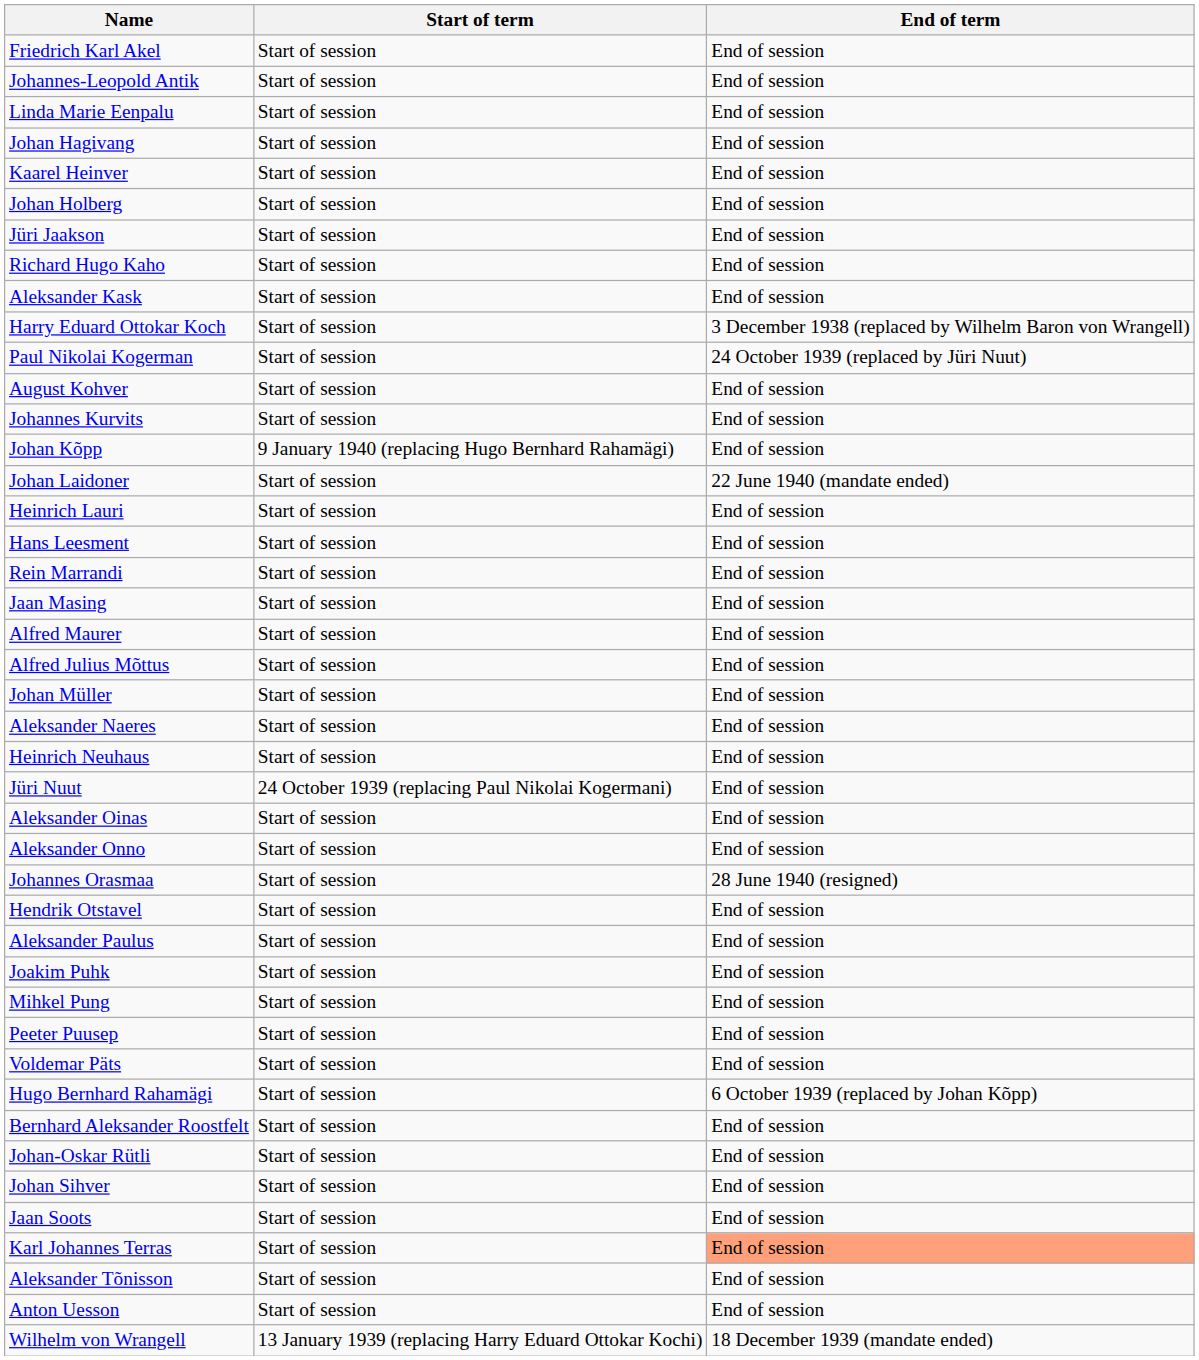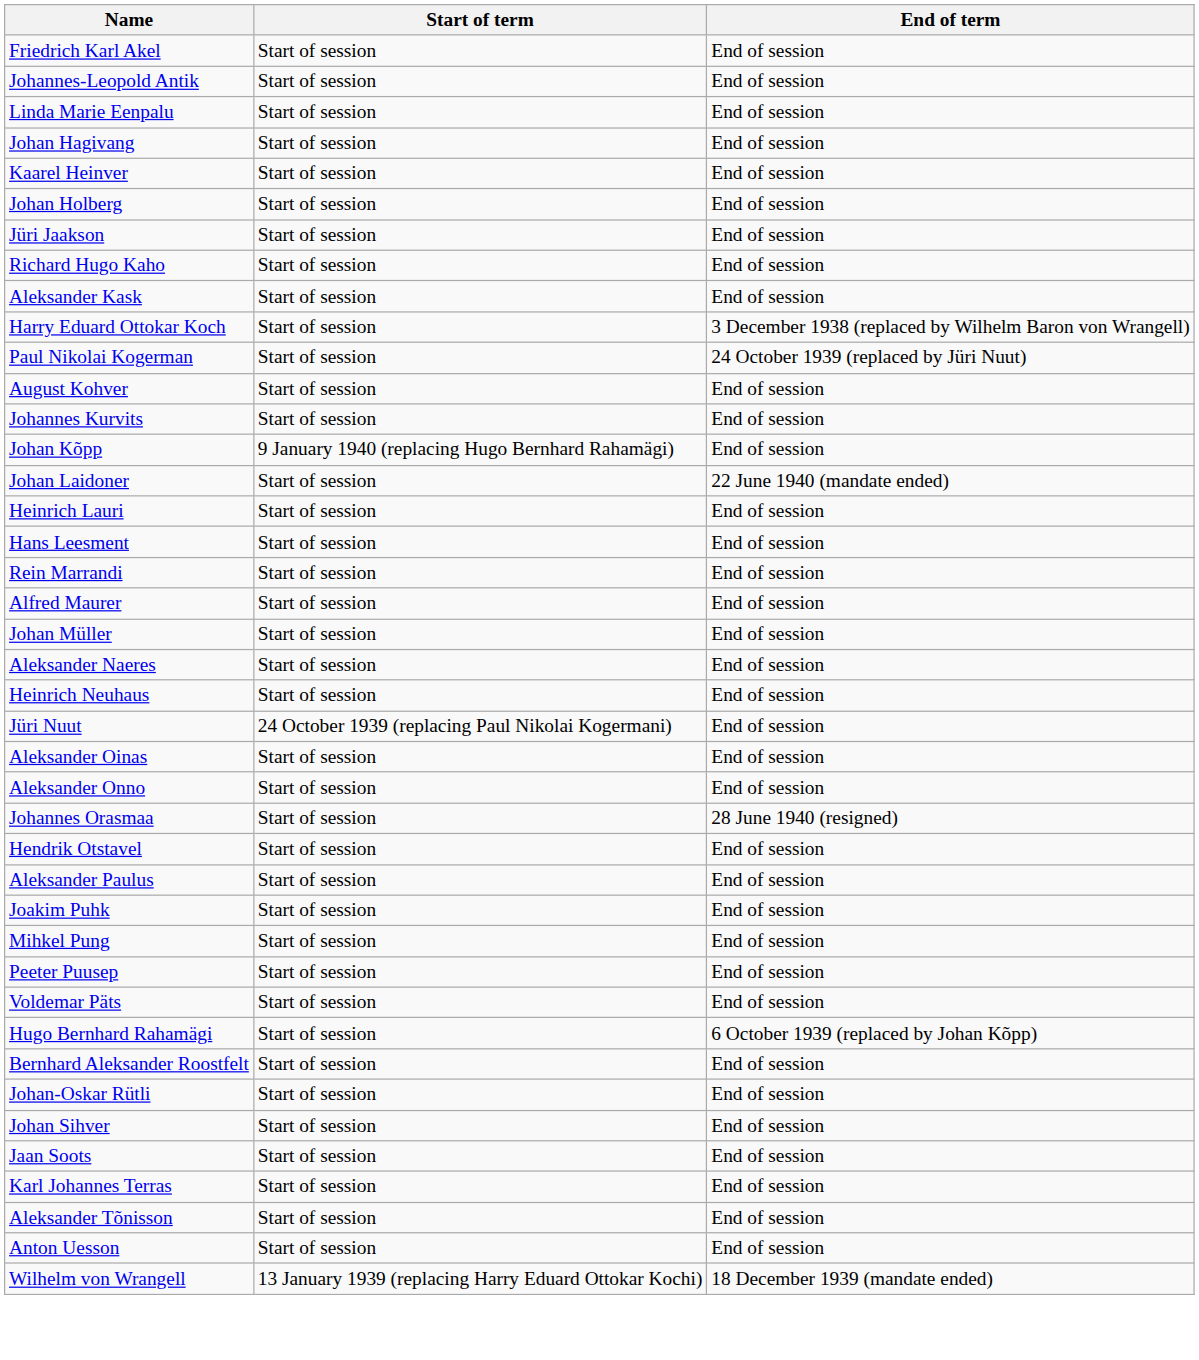- row: Jaan Masing | Start of session | End of session
- row: Alfred Julius Mõttus | Start of session | End of session
Karl Johannes Terras | End of term: lightsalmon background -> no background
